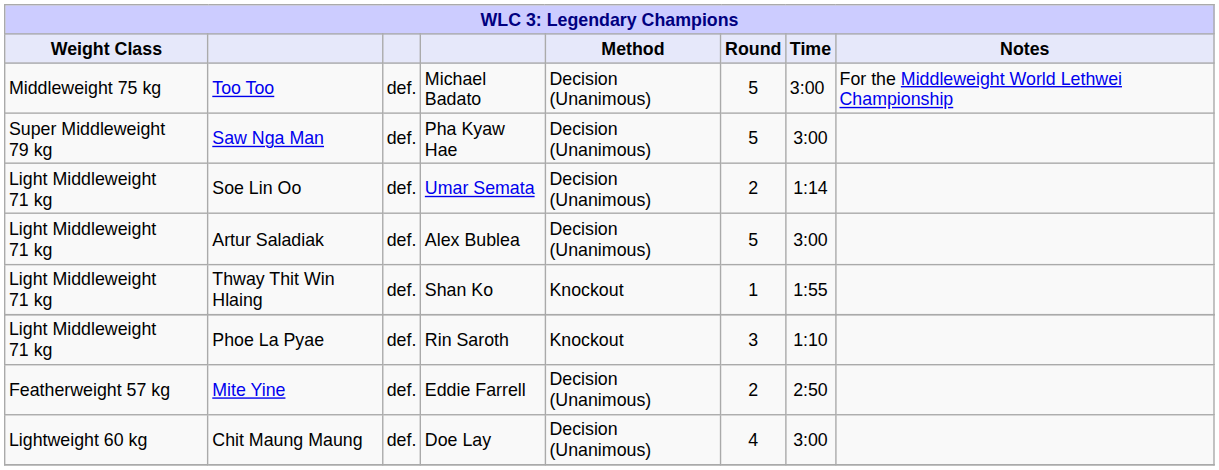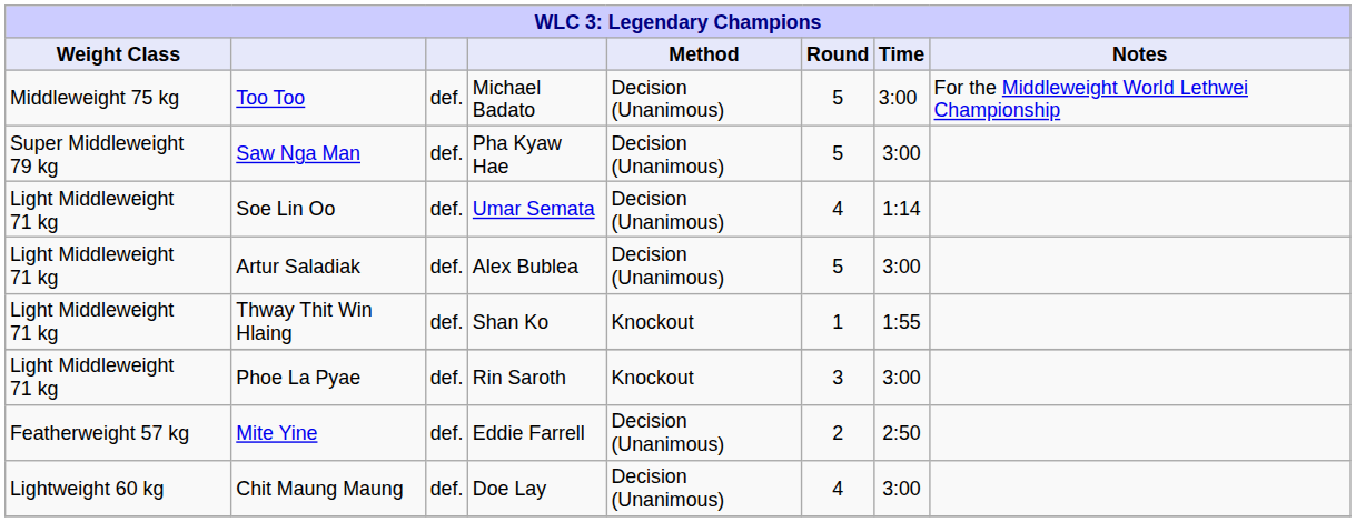Soe Lin Oo | Round: 2 -> 4
Phoe La Pyae | Time: 1:10 -> 3:00
